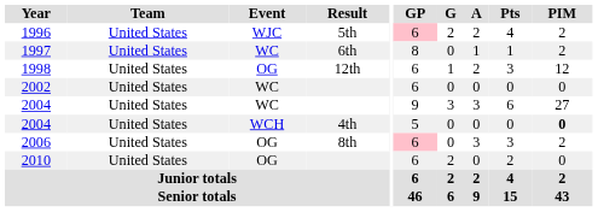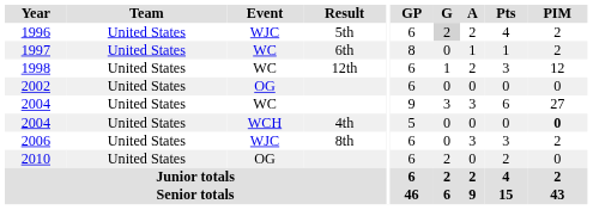1996 | GP: pink background -> no background
1996 | G: no background -> lightgrey background
1998 | Event: OG -> WC
2002 | Event: WC -> OG
2006 | Event: OG -> WJC
2006 | GP: pink background -> no background
